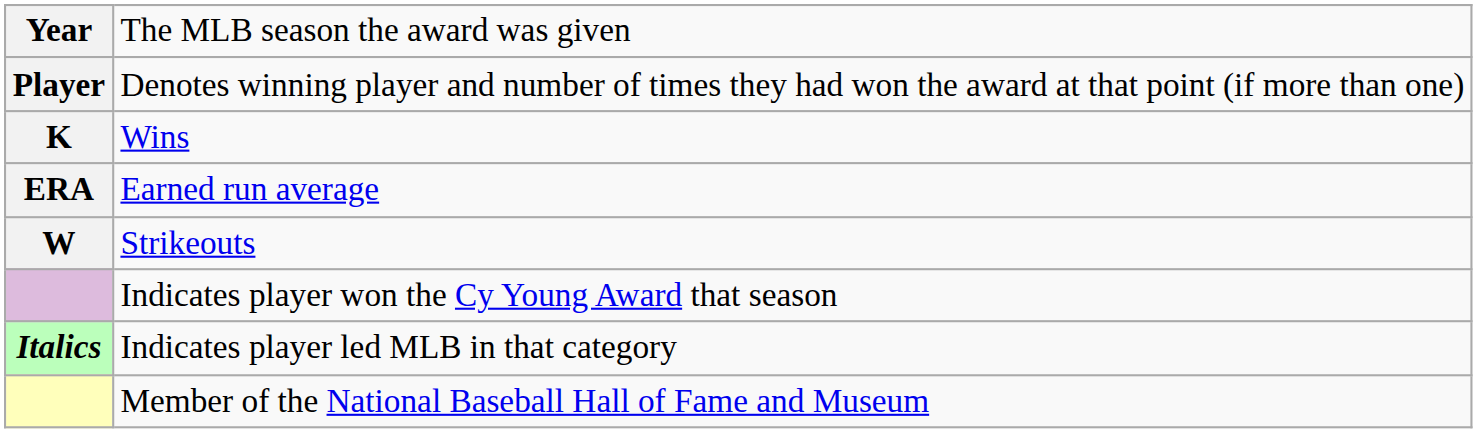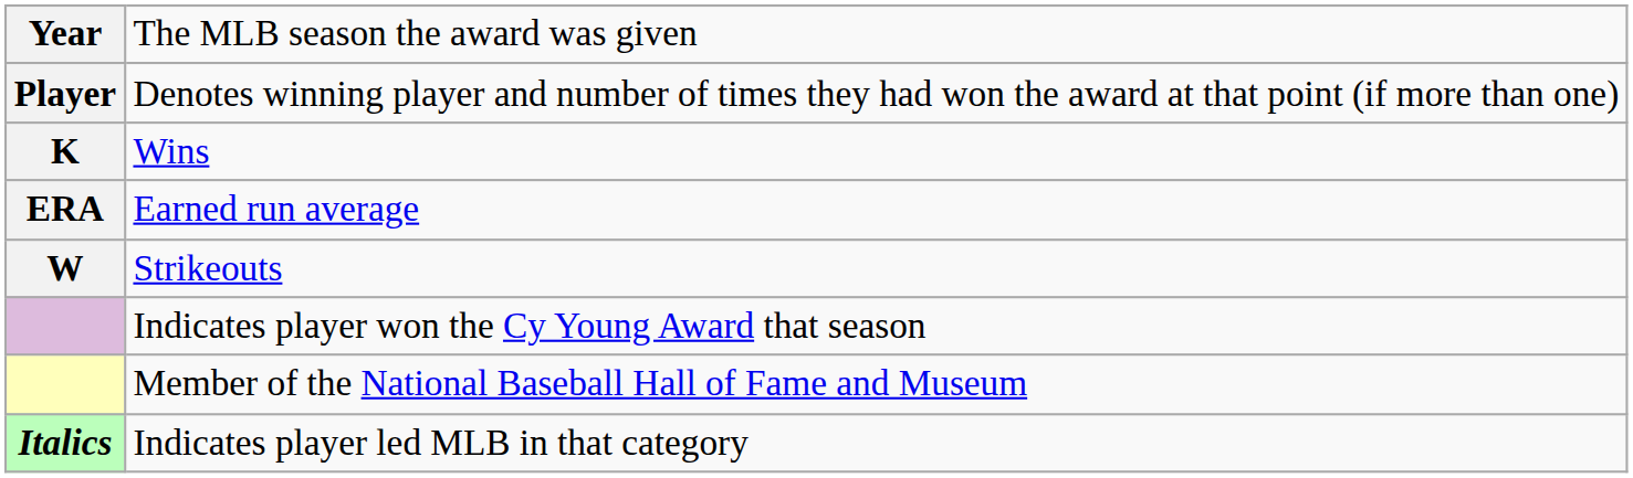rows swapped: Indicates player led MLB in that category <-> Member of the National Baseball Hall of Fame and Museum
